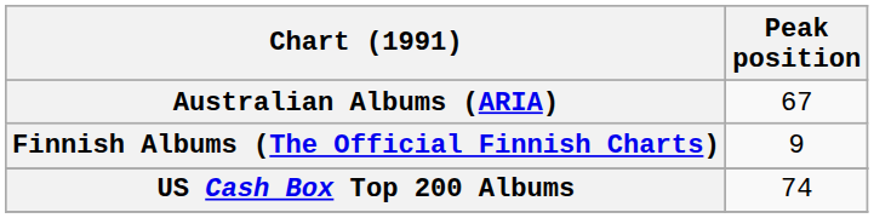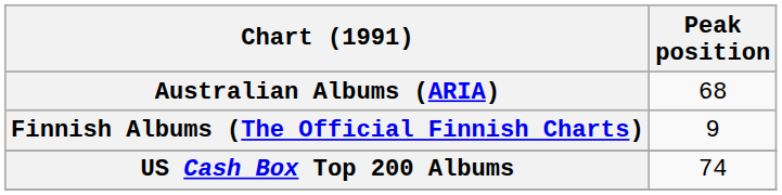Australian Albums (ARIA) | Peak position: 67 -> 68
